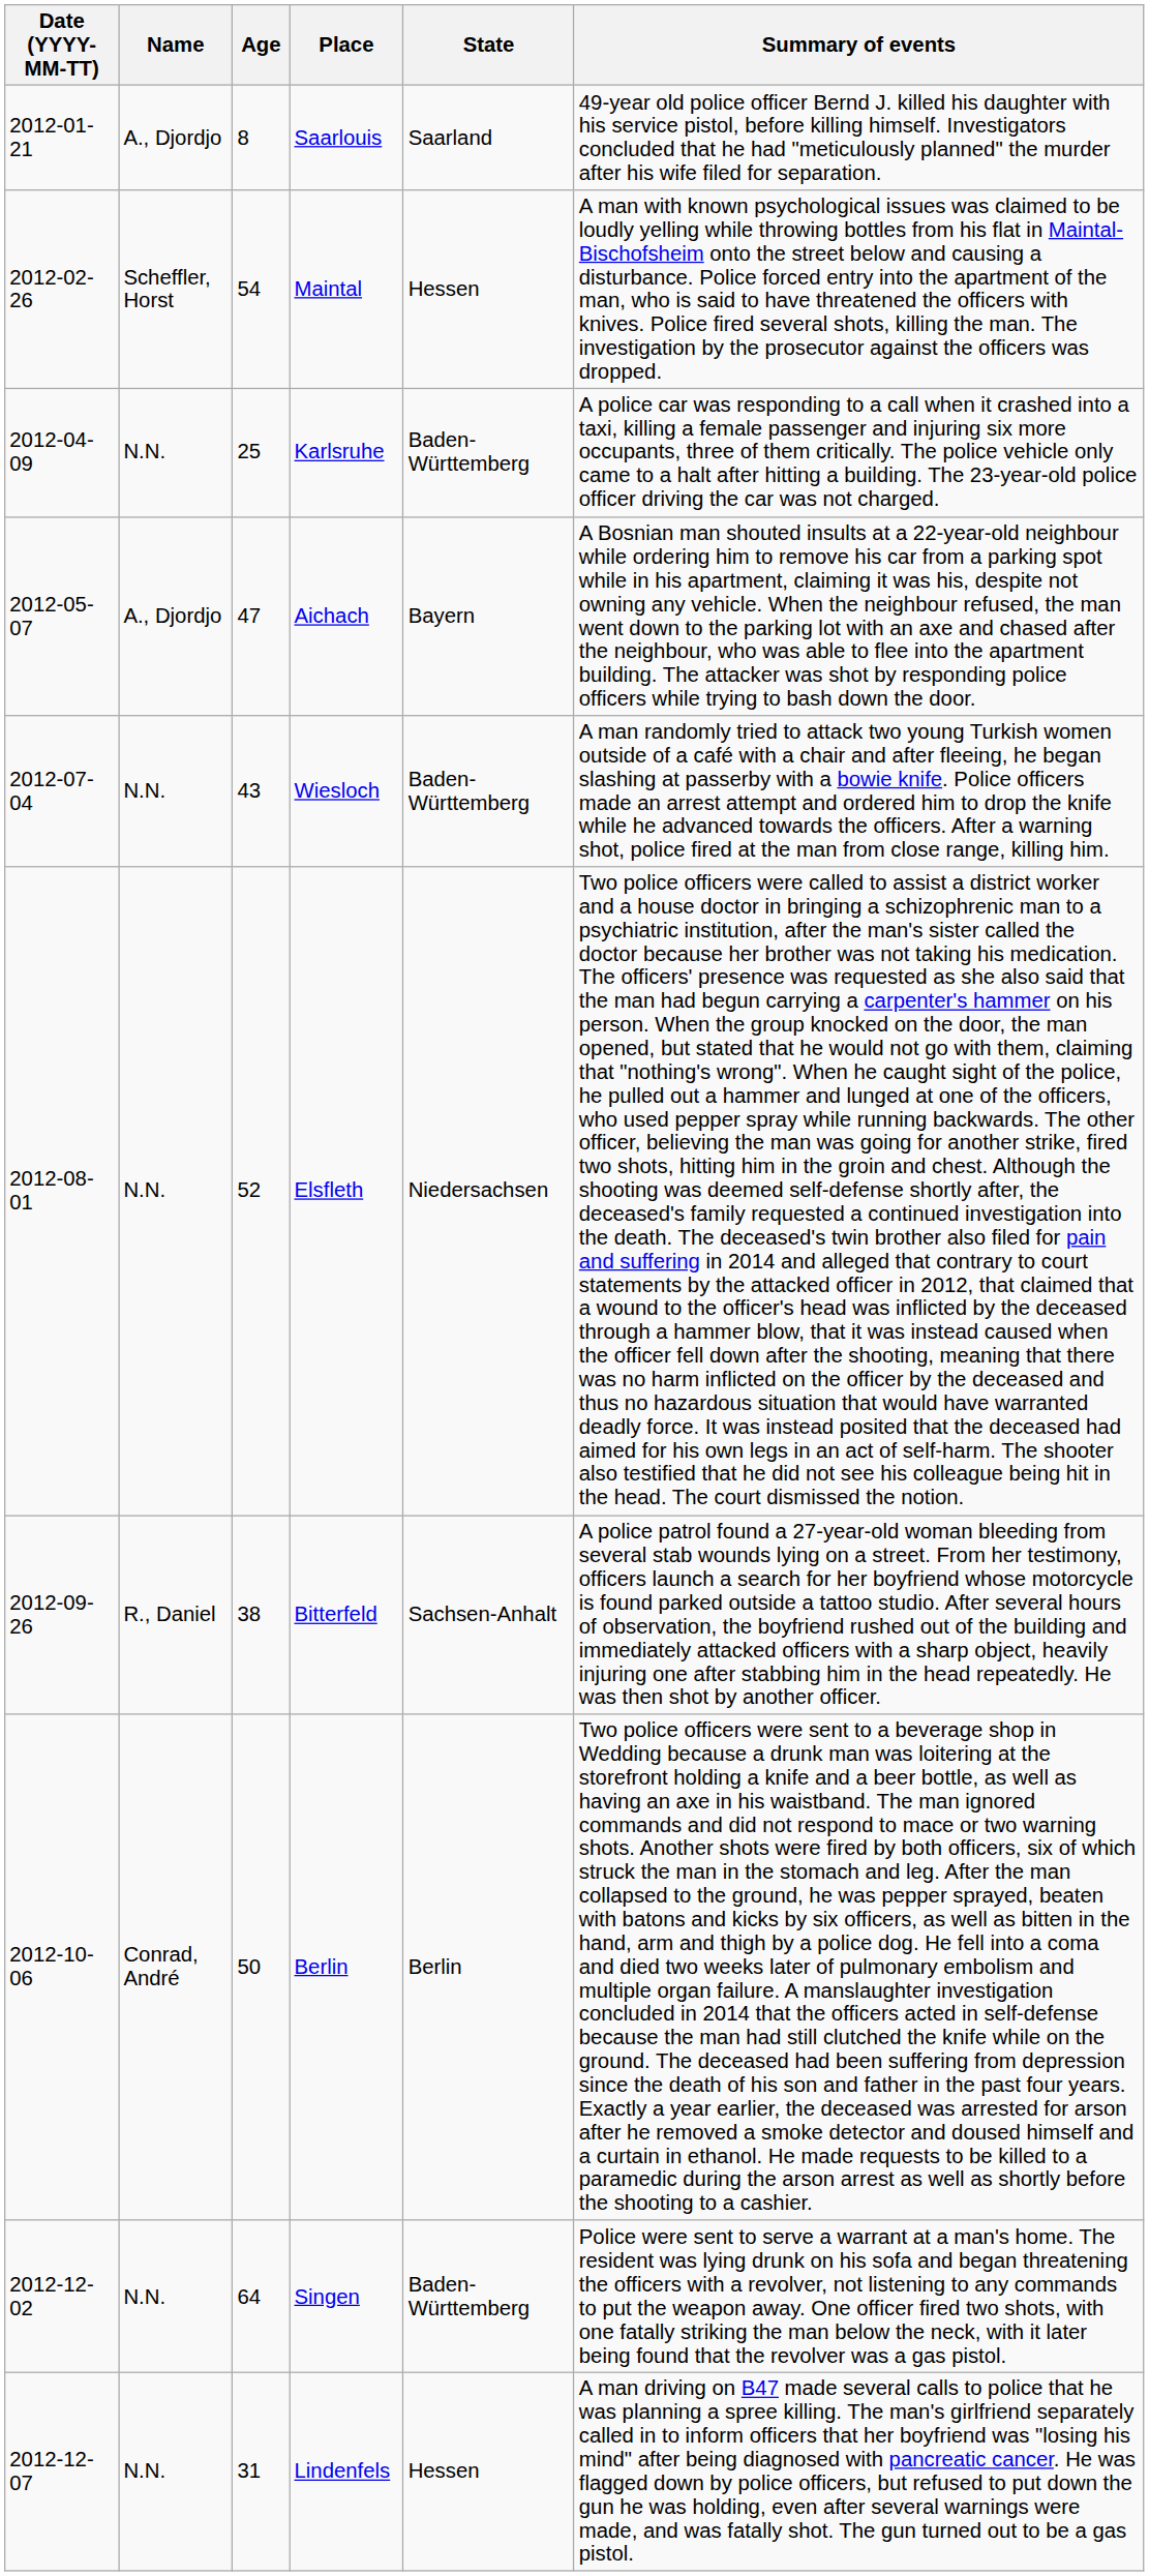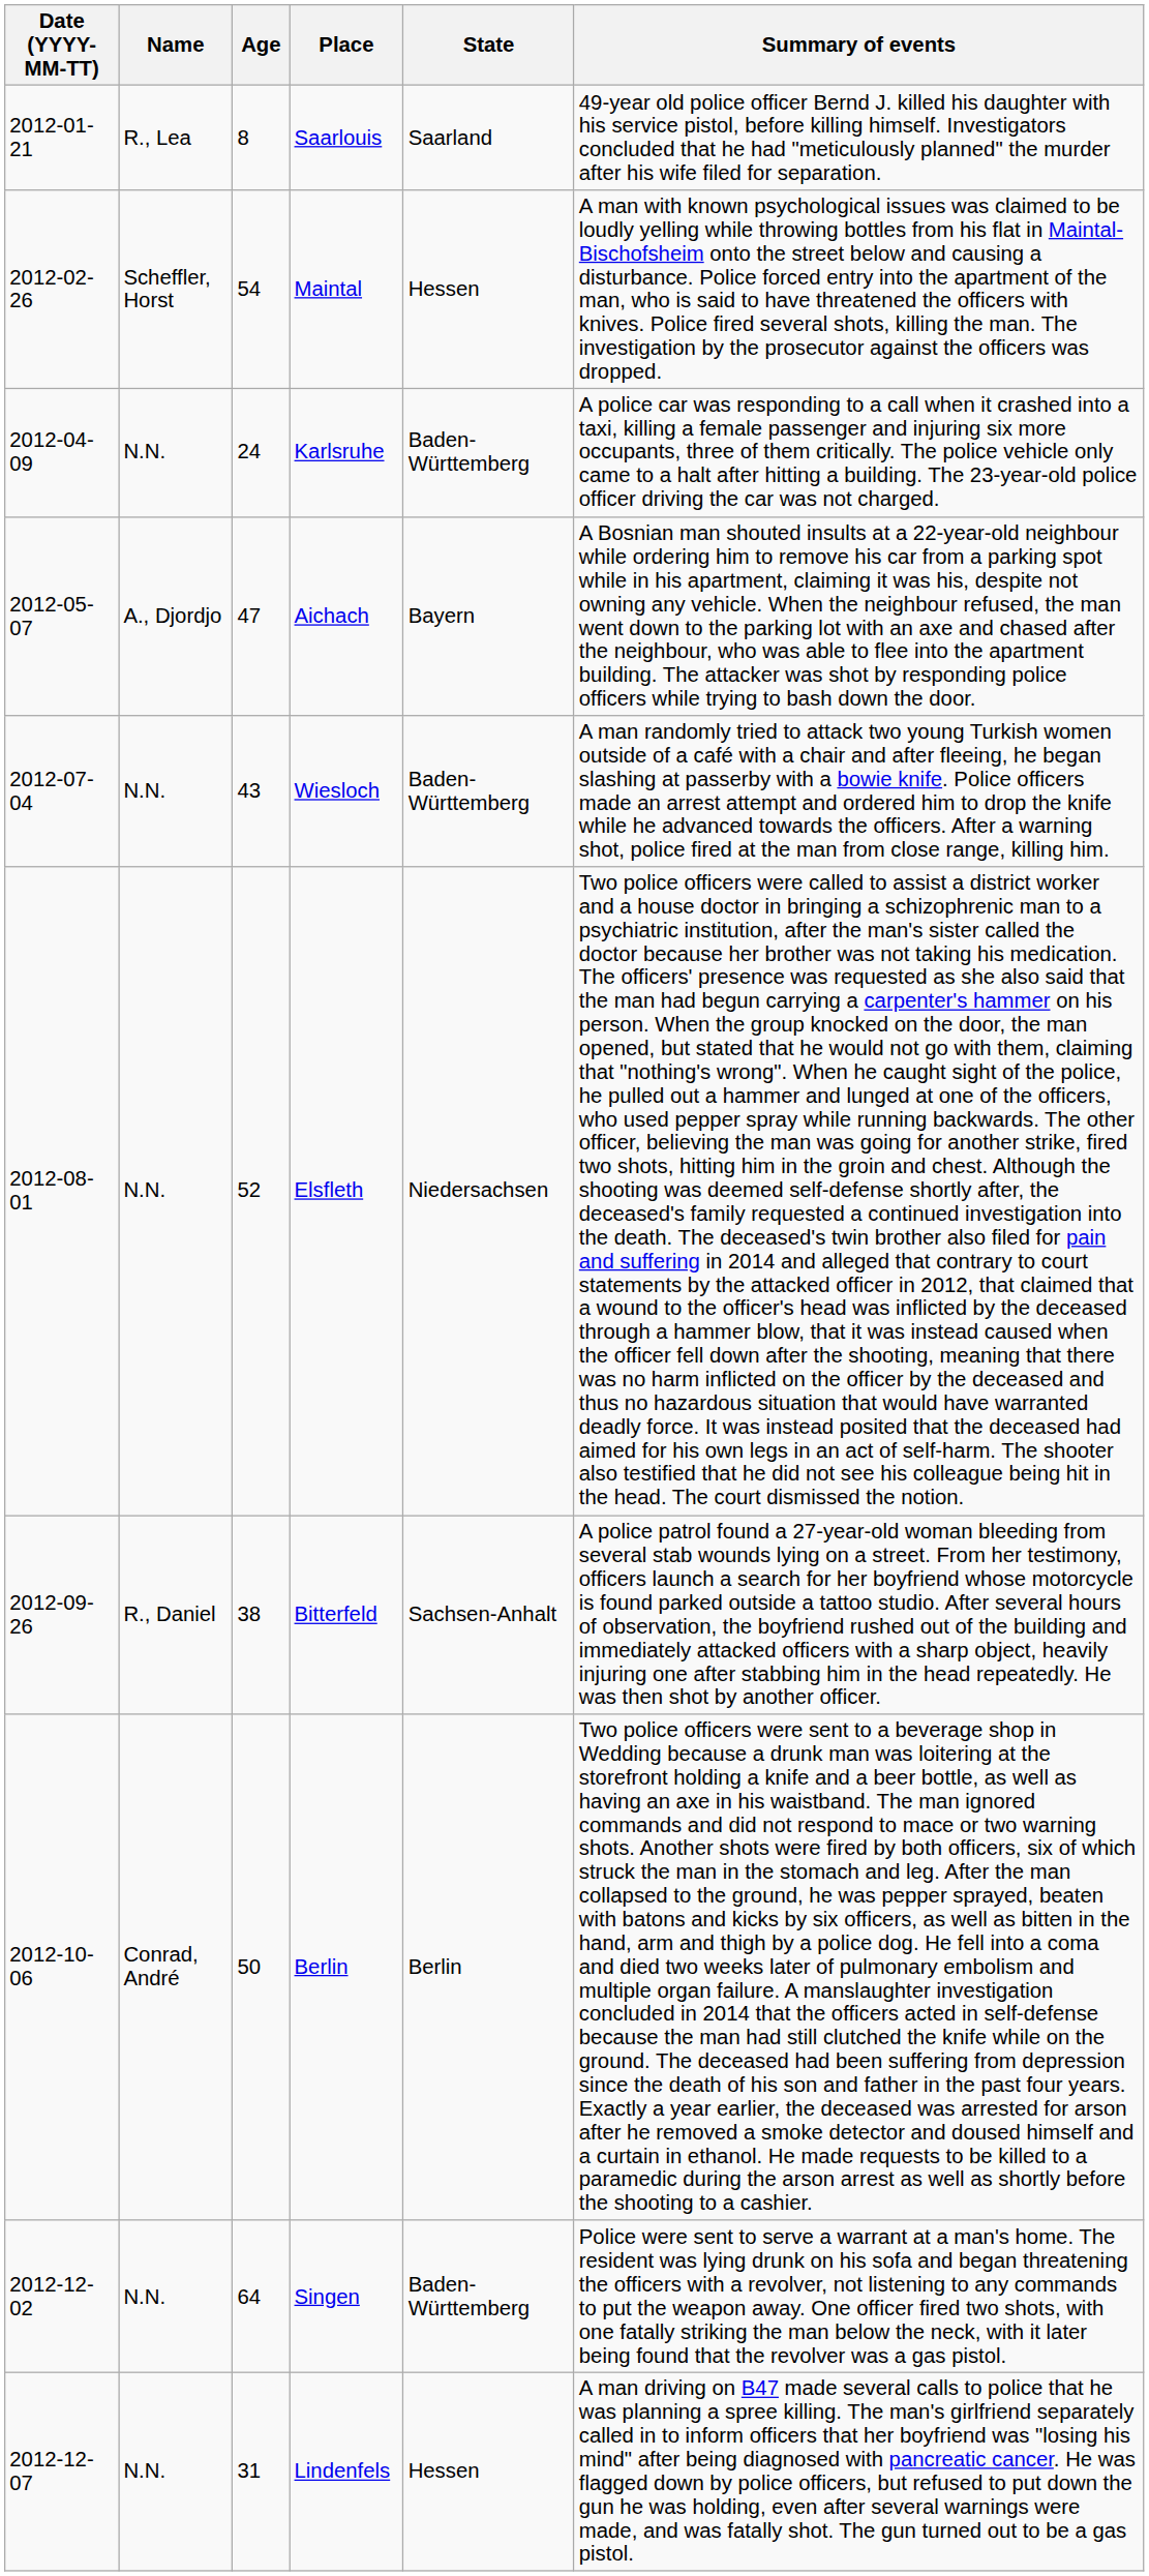Saarlouis | Name: A., Djordjo -> R., Lea
Karlsruhe | Age: 25 -> 24
